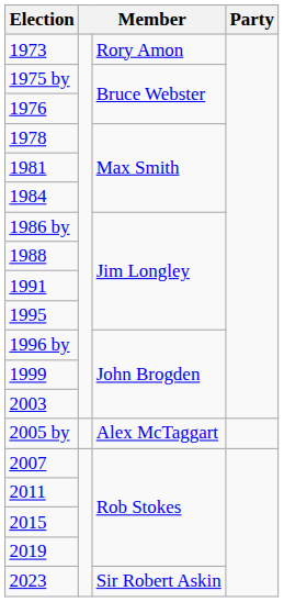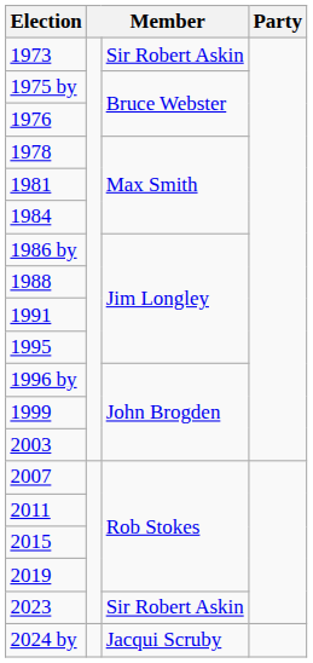1973 | column 3: Rory Amon -> Sir Robert Askin
- row: 2005 by | Alex McTaggart
+ row: 2024 by | Jacqui Scruby
